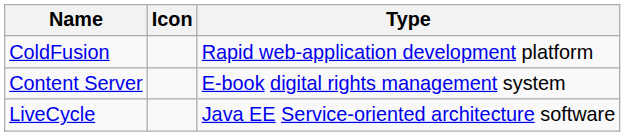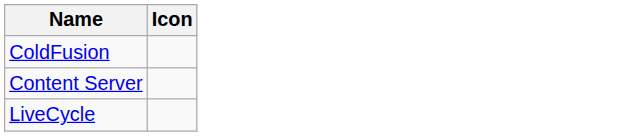- column: Type | Rapid web-application development platform | E-book digital rights management system | Java EE Service-oriented architecture software
